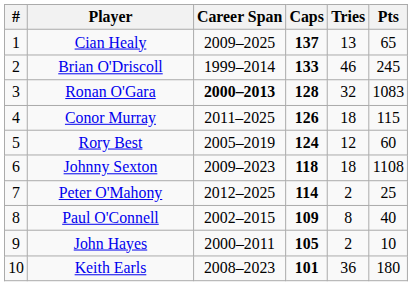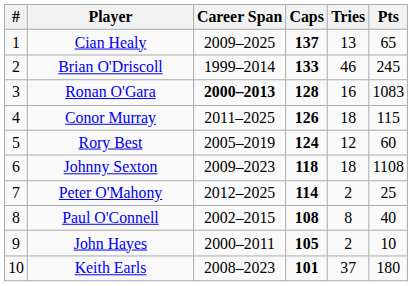Ronan O'Gara | Tries: 32 -> 16
Paul O'Connell | Caps: 109 -> 108
Keith Earls | Tries: 36 -> 37
